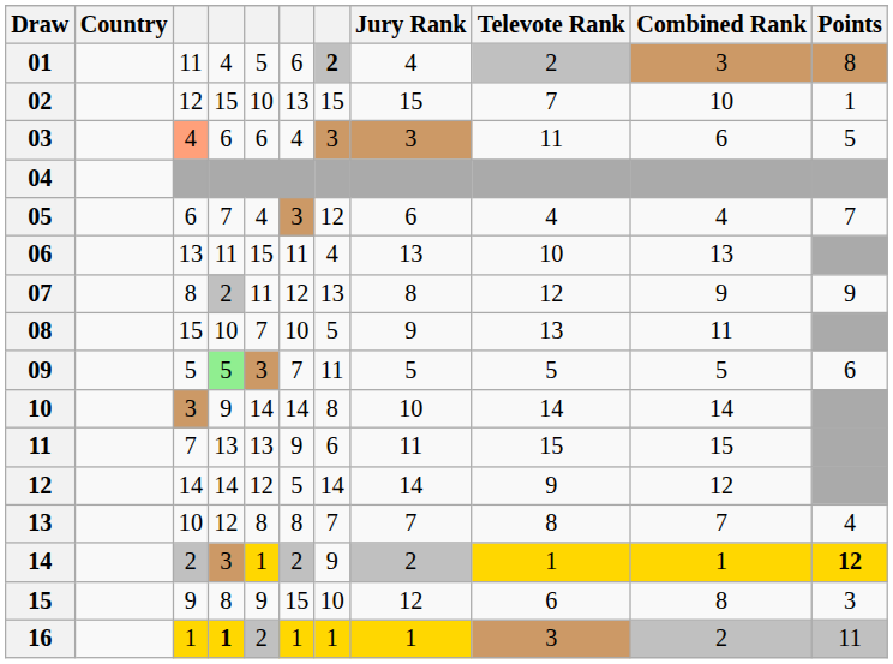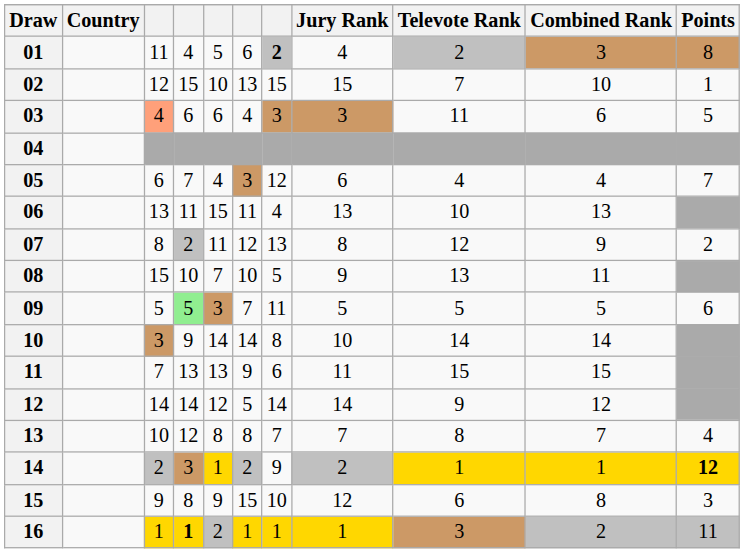07 | Points: 9 -> 2
